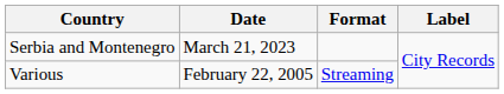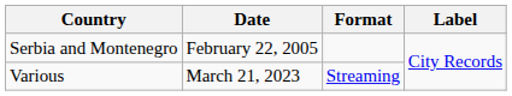Serbia and Montenegro | Date: March 21, 2023 -> February 22, 2005
Various | Date: February 22, 2005 -> March 21, 2023
